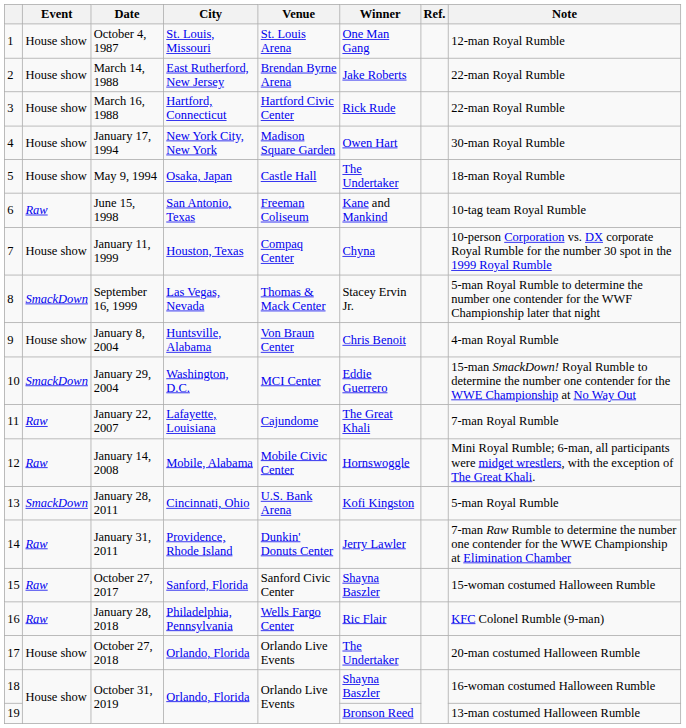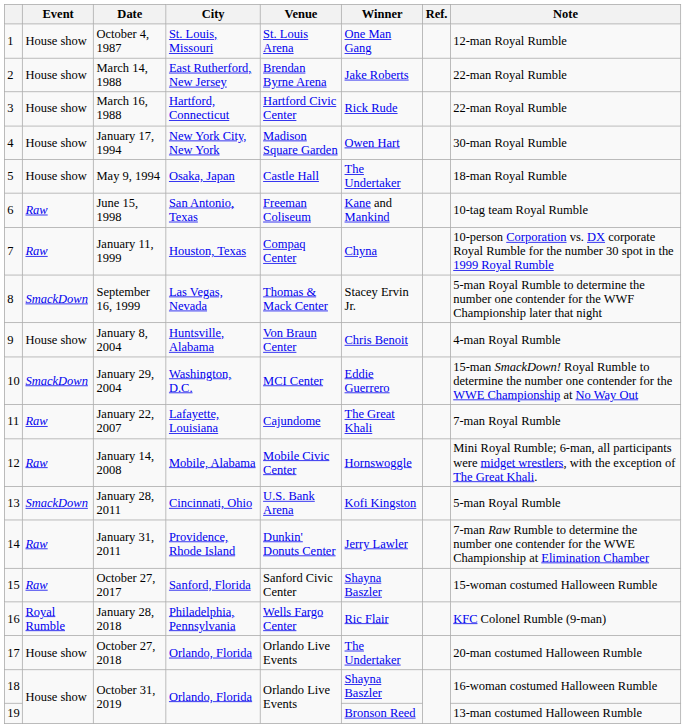January 11, 1999 | Event: House show -> Raw
January 28, 2018 | Event: Raw -> Royal Rumble
